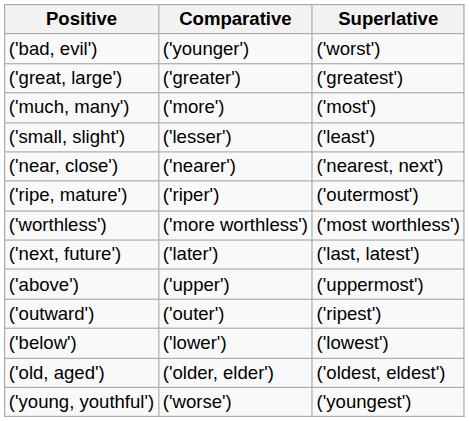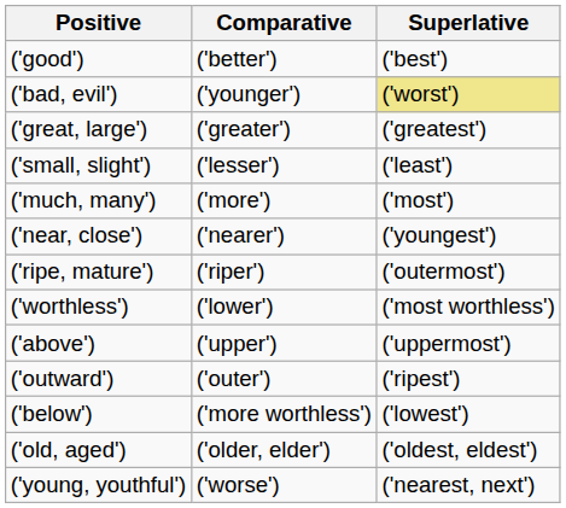+ row: ('good') | ('better') | ('best')
('bad, evil') | Superlative: no background -> khaki background
rows swapped: ('small, slight') <-> ('much, many')
('near, close') | Superlative: ('nearest, next') -> ('youngest')
('worthless') | Comparative: ('more worthless') -> ('lower')
- row: ('next, future') | ('later') | ('last, latest')
('below') | Comparative: ('lower') -> ('more worthless')
('young, youthful') | Superlative: ('youngest') -> ('nearest, next')
